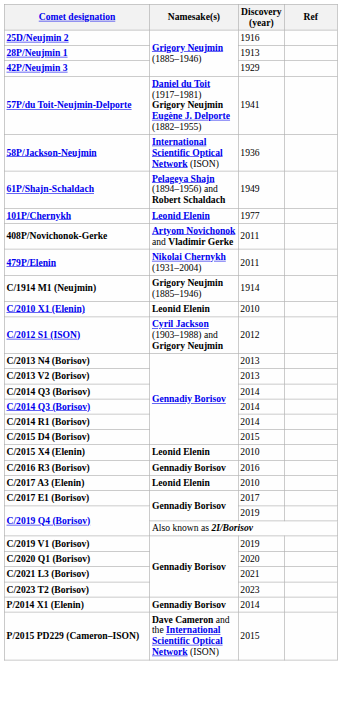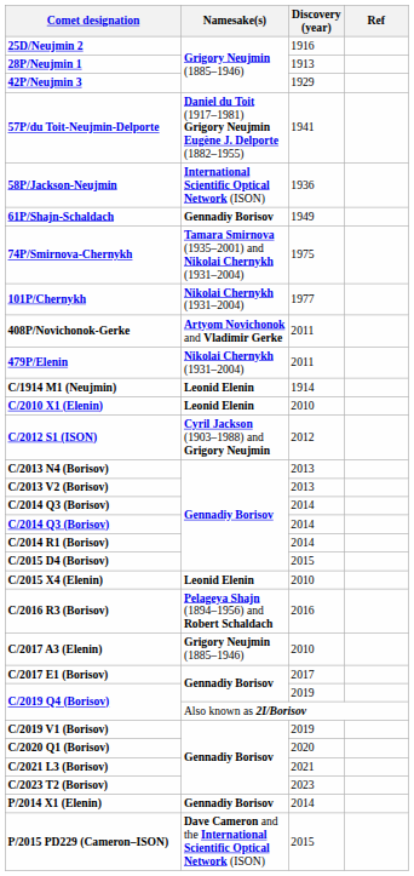61P/Shajn-Schaldach | Namesake(s): Pelageya Shajn (1894–1956) and Robert Schaldach -> Gennadiy Borisov
+ row: 74P/Smirnova-Chernykh | Tamara Smirnova (1935–2001) and Nikolai Chernykh (1931–2004) | 1975
101P/Chernykh | Namesake(s): Leonid Elenin -> Nikolai Chernykh (1931–2004)
C/1914 M1 (Neujmin) | Namesake(s): Grigory Neujmin (1885–1946) -> Leonid Elenin
C/2016 R3 (Borisov) | Namesake(s): Gennadiy Borisov -> Pelageya Shajn (1894–1956) and Robert Schaldach
C/2017 A3 (Elenin) | Namesake(s): Leonid Elenin -> Grigory Neujmin (1885–1946)
